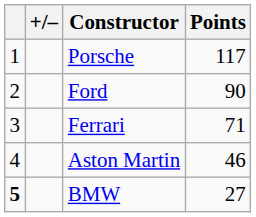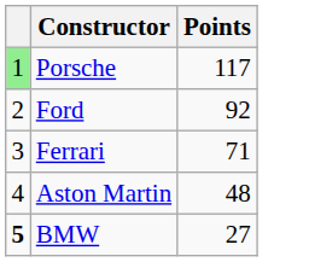- column: +/–
Porsche | column 1: no background -> lightgreen background
Ford | Points: 90 -> 92
Aston Martin | Points: 46 -> 48
